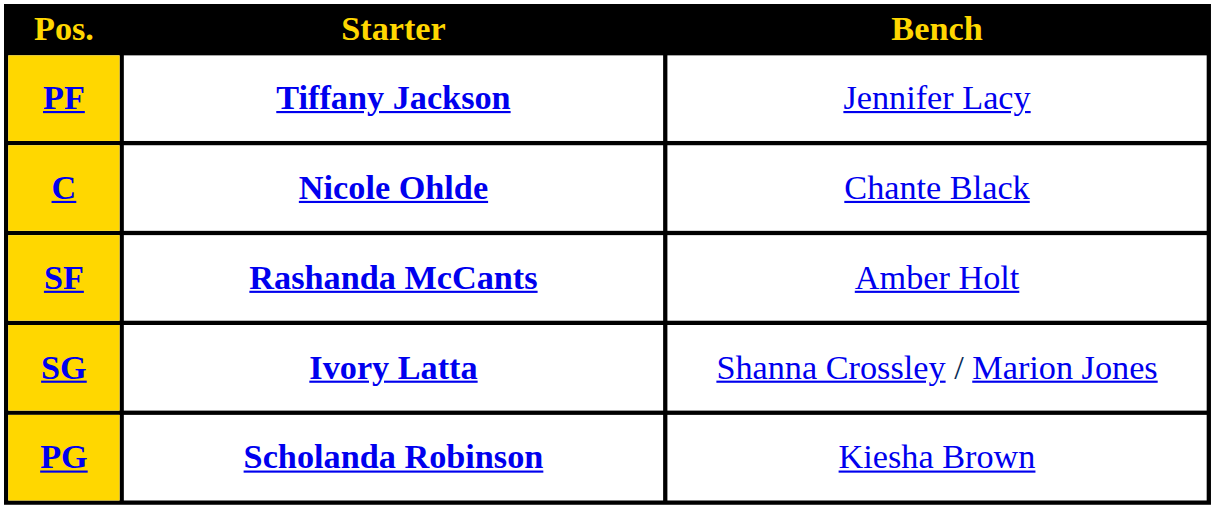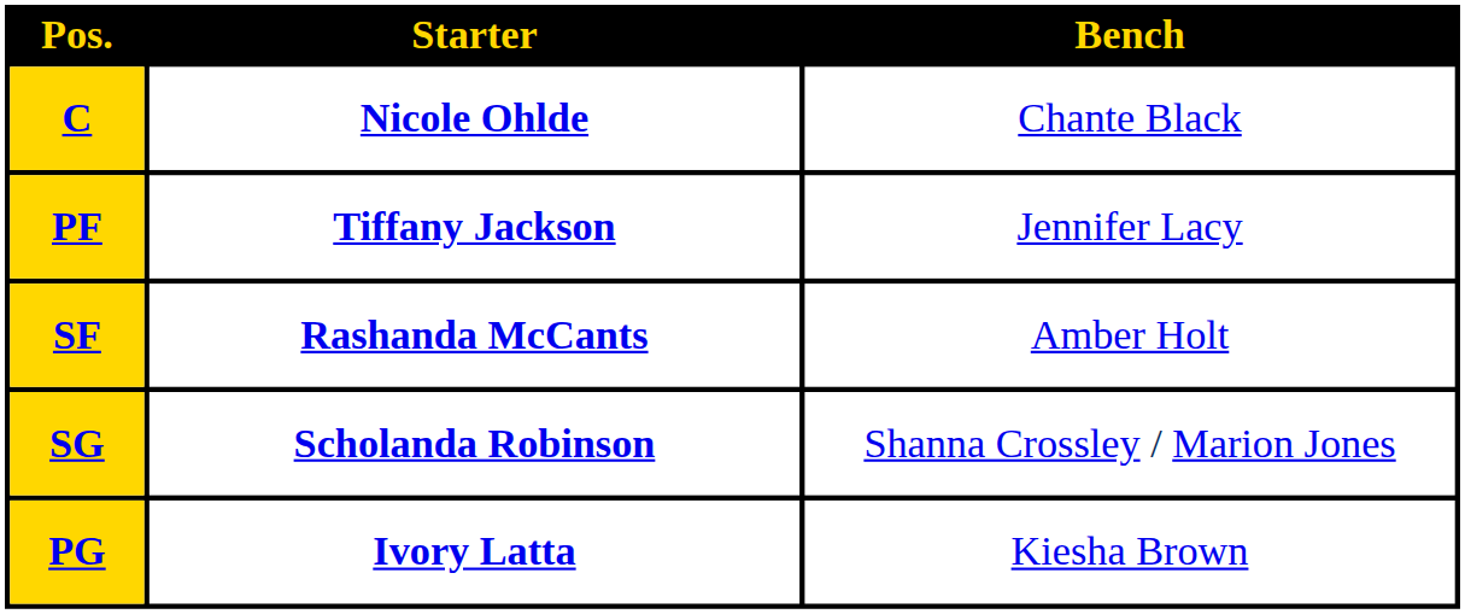rows swapped: C <-> PF
SG | Starter: Ivory Latta -> Scholanda Robinson
PG | Starter: Scholanda Robinson -> Ivory Latta
